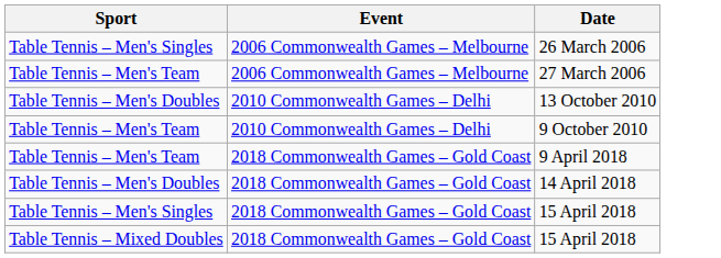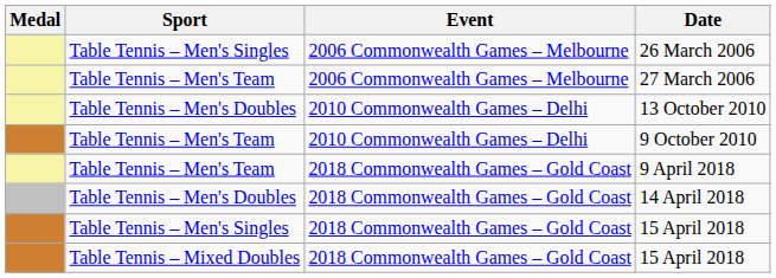+ column: Medal
